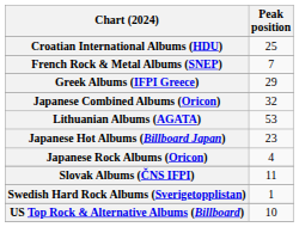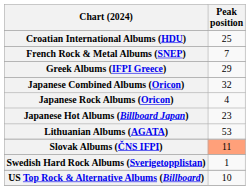rows swapped: Japanese Rock Albums (Oricon) <-> Lithuanian Albums (AGATA)
Slovak Albums (ČNS IFPI) | Peak position: no background -> lightsalmon background
